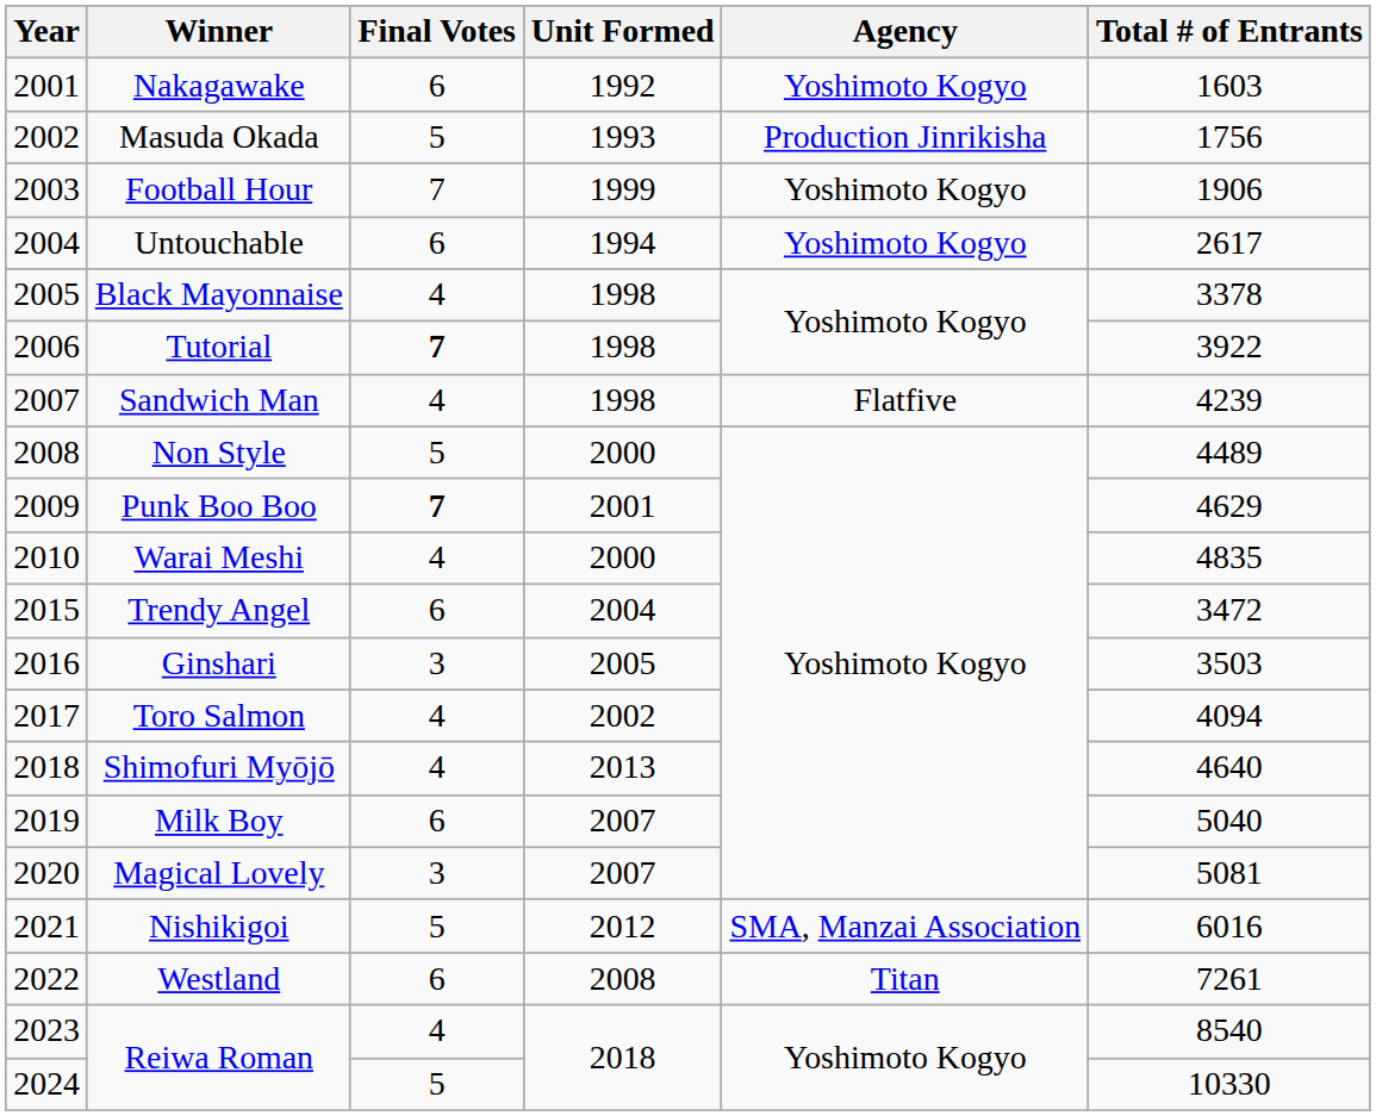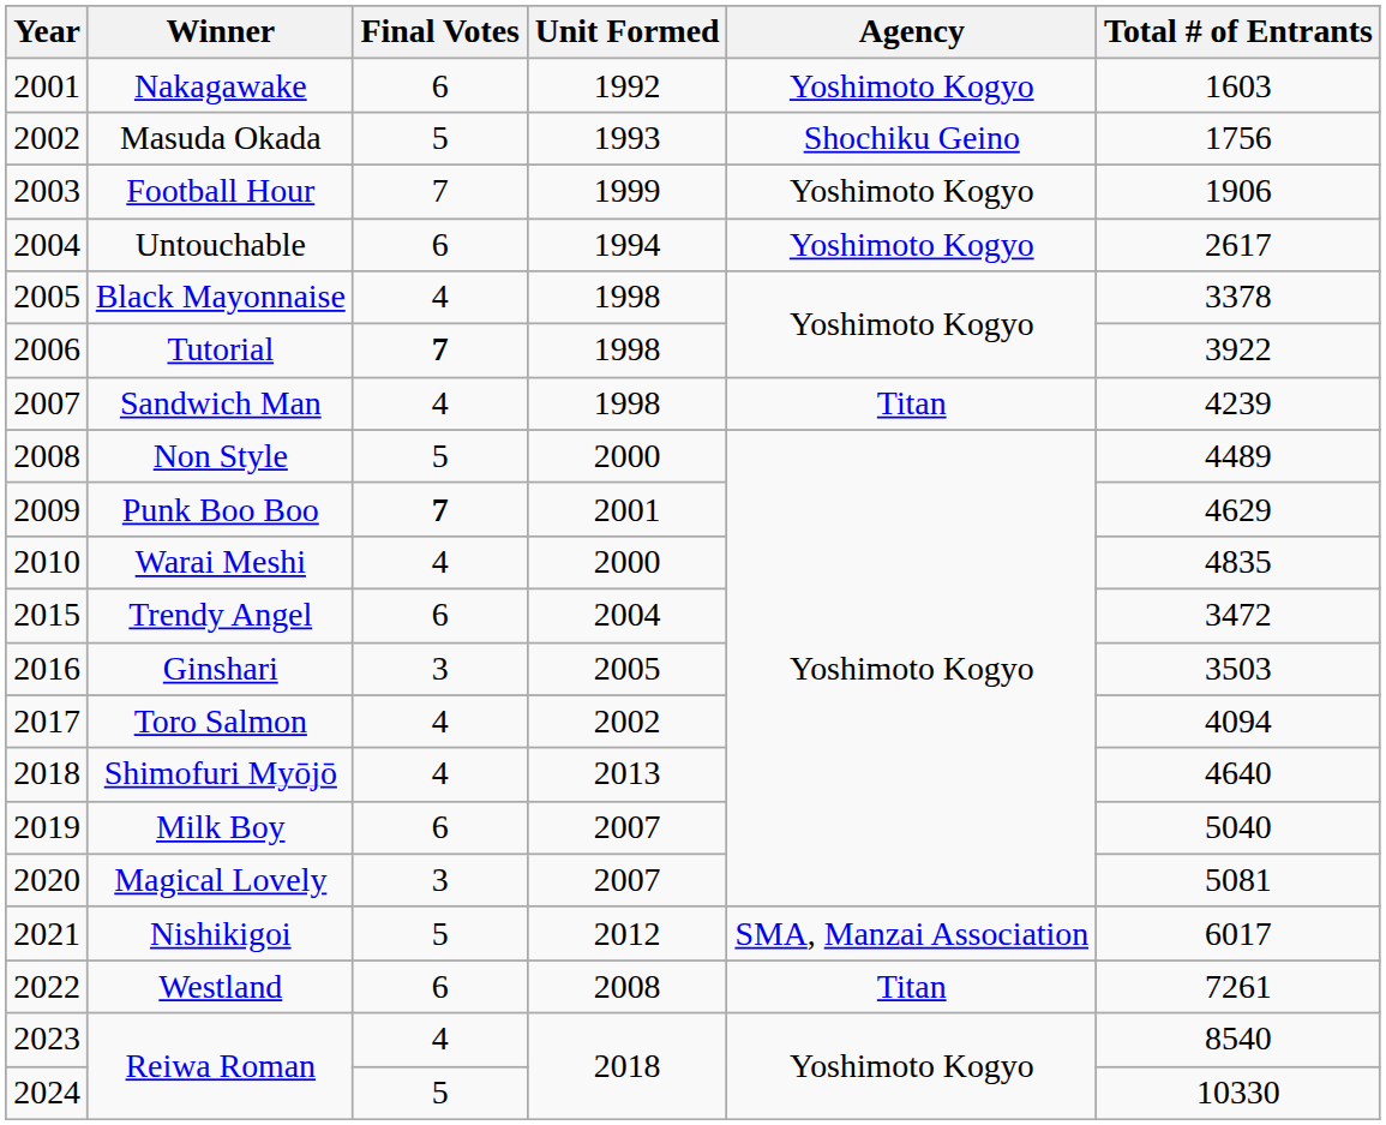Masuda Okada | Agency: Production Jinrikisha -> Shochiku Geino
Sandwich Man | Agency: Flatfive -> Titan
Nishikigoi | Total # of Entrants: 6016 -> 6017
